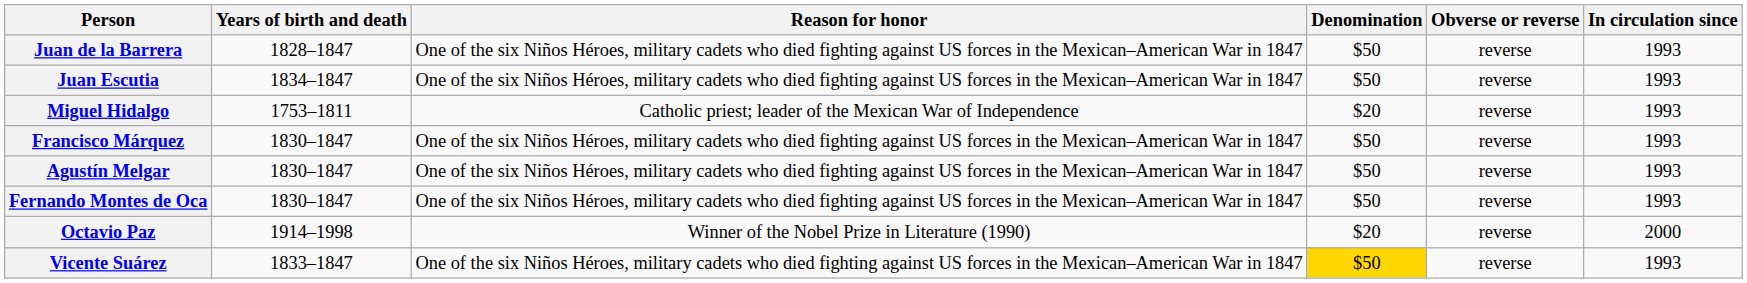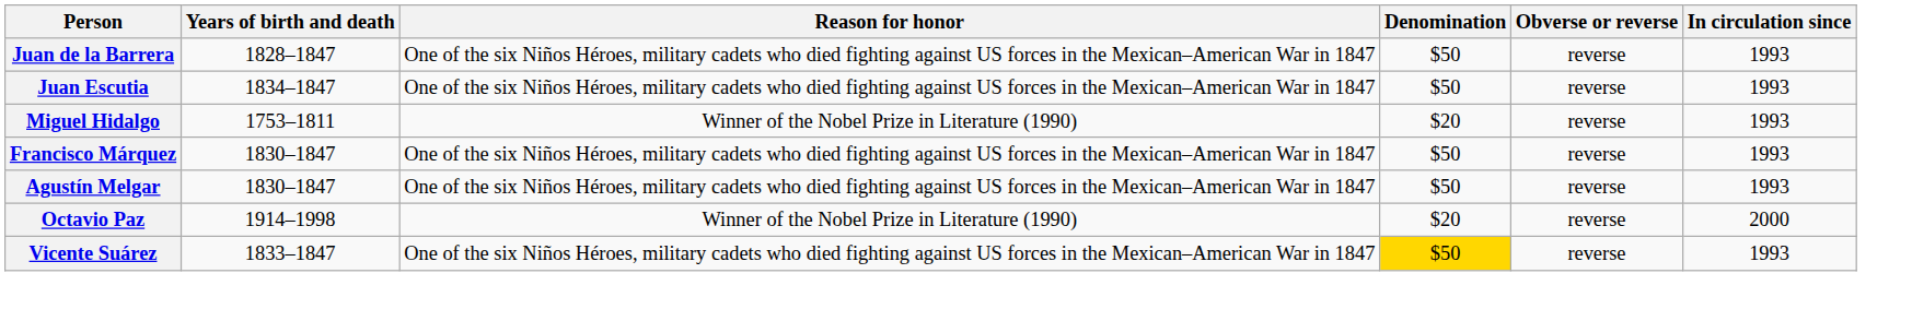Miguel Hidalgo | Reason for honor: Catholic priest; leader of the Mexican War of Independence -> Winner of the Nobel Prize in Literature (1990)
- row: Fernando Montes de Oca | 1830–1847 | One of the six Niños Héroes, military cadets who died fighting against US forces in the Mexican–American War in 1847 | $50 | reverse | 1993
